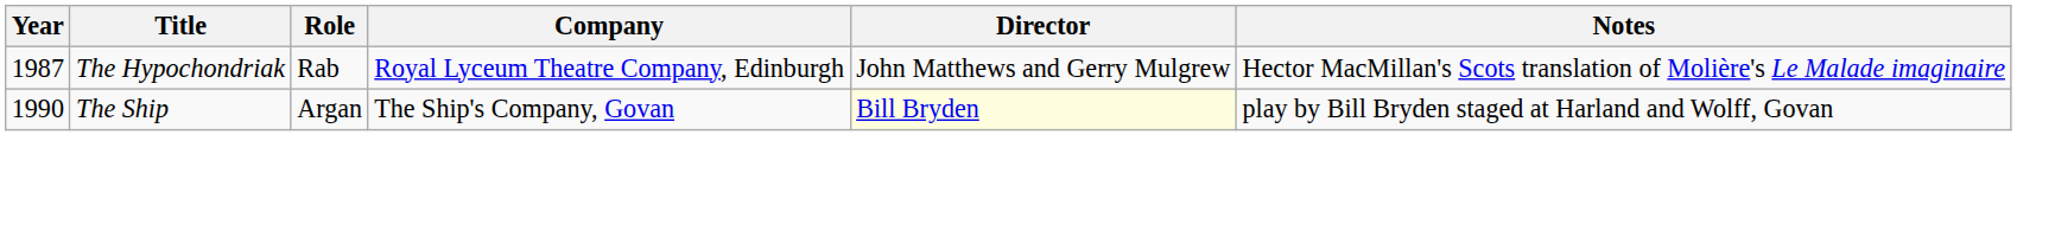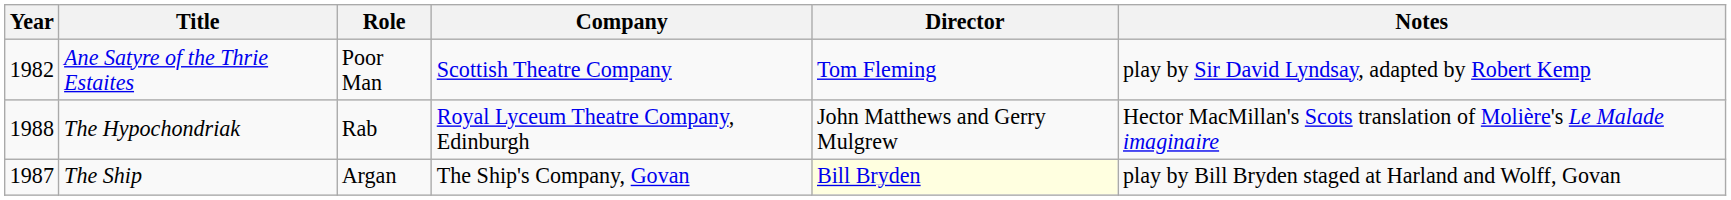+ row: 1982 | Ane Satyre of the Thrie Estaites | Poor Man | Scottish Theatre Company | Tom Fleming | play by Sir David Lyndsay, adapted by Robert Kemp
The Hypochondriak | Year: 1987 -> 1988
The Ship | Year: 1990 -> 1987
